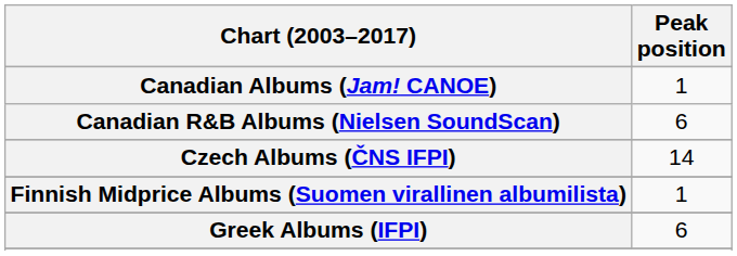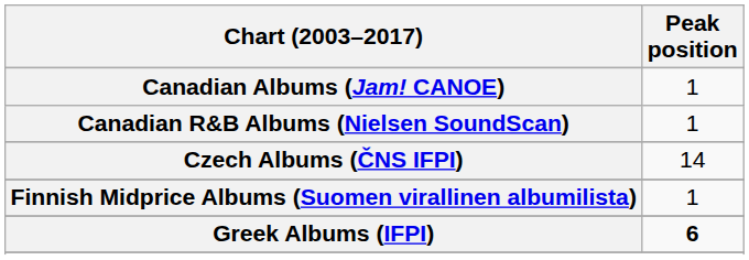Canadian R&B Albums (Nielsen SoundScan) | Peak position: 6 -> 1
Greek Albums (IFPI) | Peak position: normal -> bold
